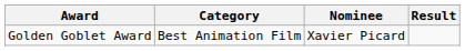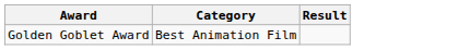- column: Nominee | Xavier Picard
